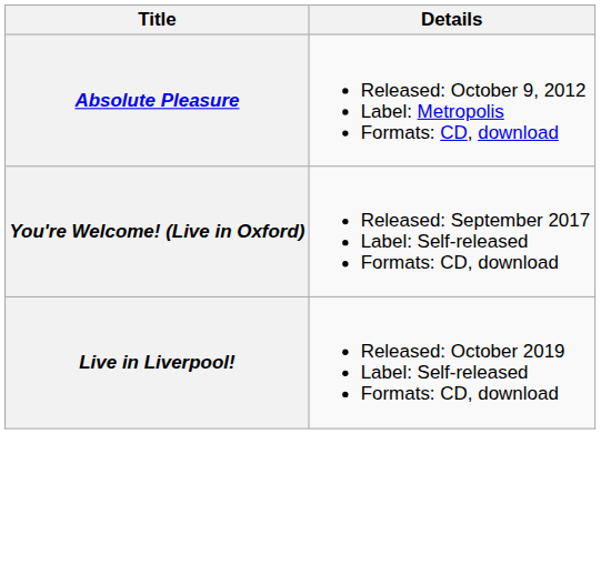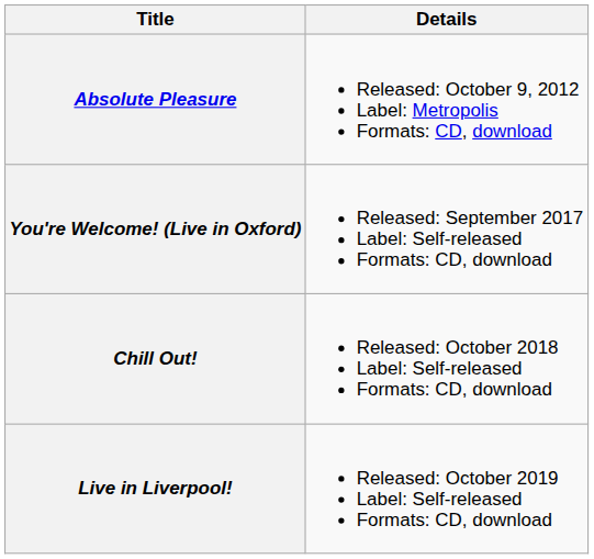+ row: Chill Out! | Released: October 2018 Label: Self-released Formats: CD, download
